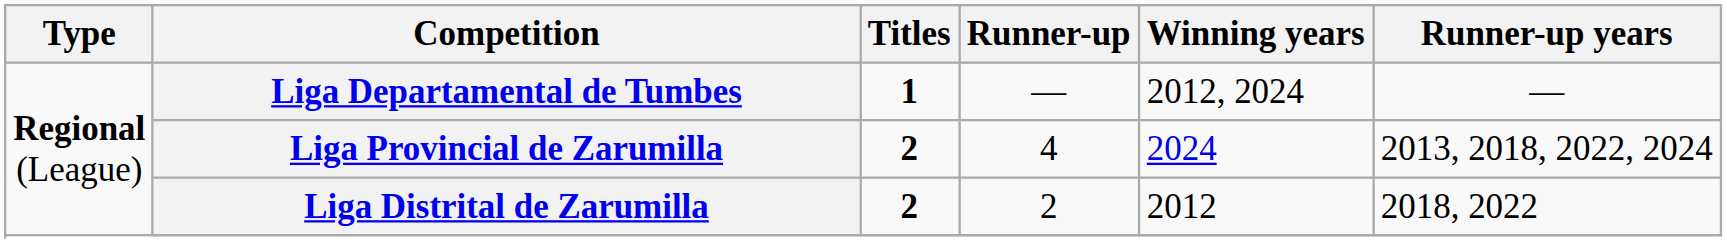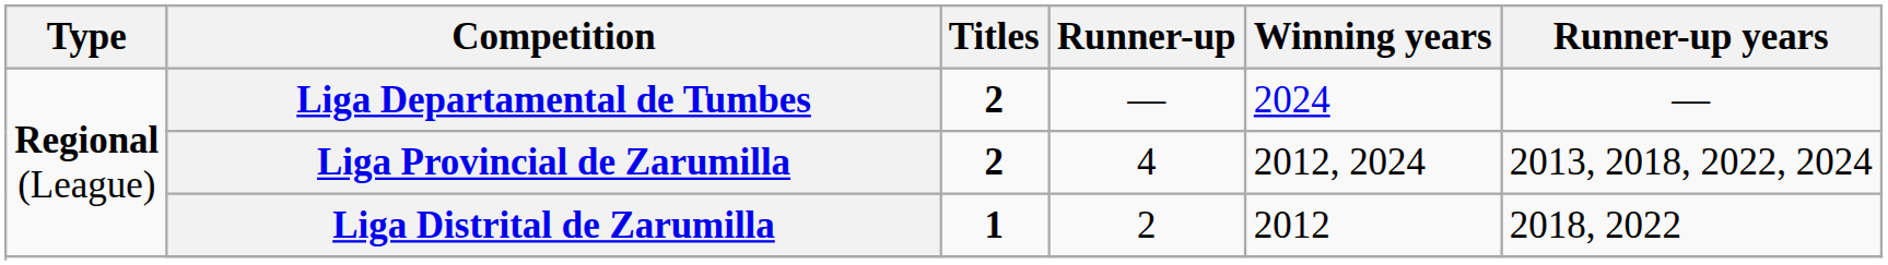Liga Departamental de Tumbes | Titles: 1 -> 2
Liga Departamental de Tumbes | Winning years: 2012, 2024 -> 2024
Liga Provincial de Zarumilla | Winning years: 2024 -> 2012, 2024
Liga Distrital de Zarumilla | Titles: 2 -> 1
